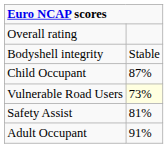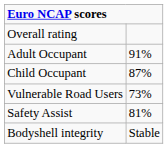rows swapped: Adult Occupant <-> Bodyshell integrity
Vulnerable Road Users | column 2: lightyellow background -> no background
